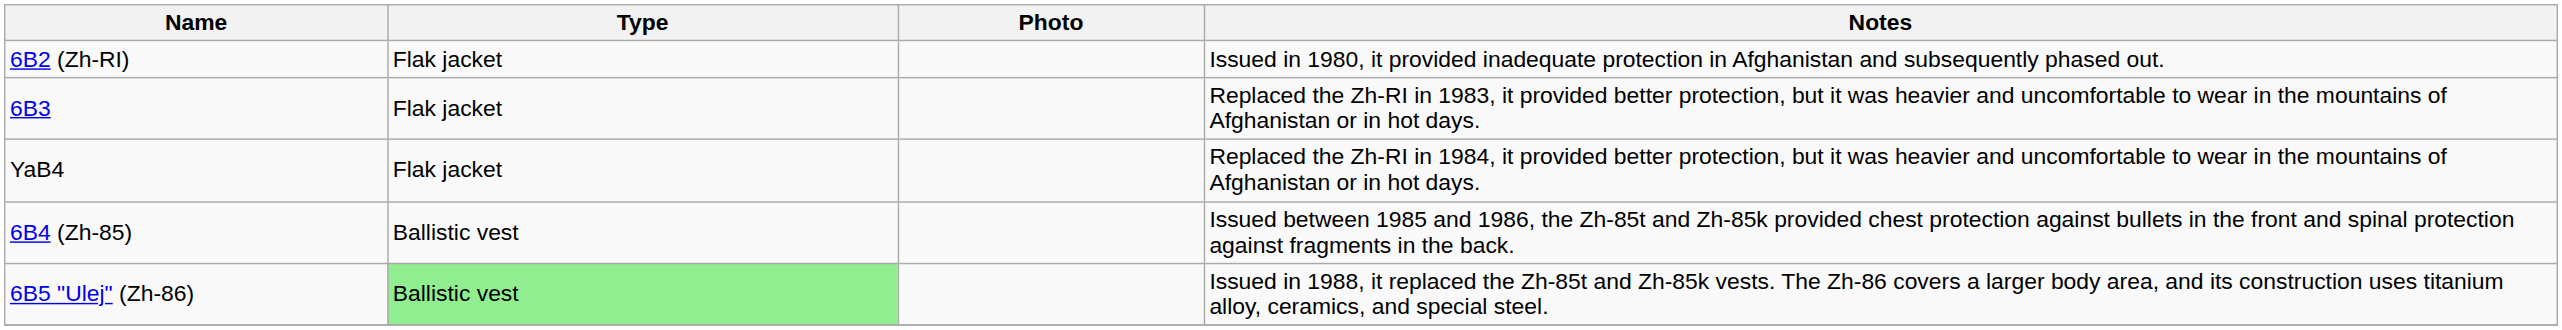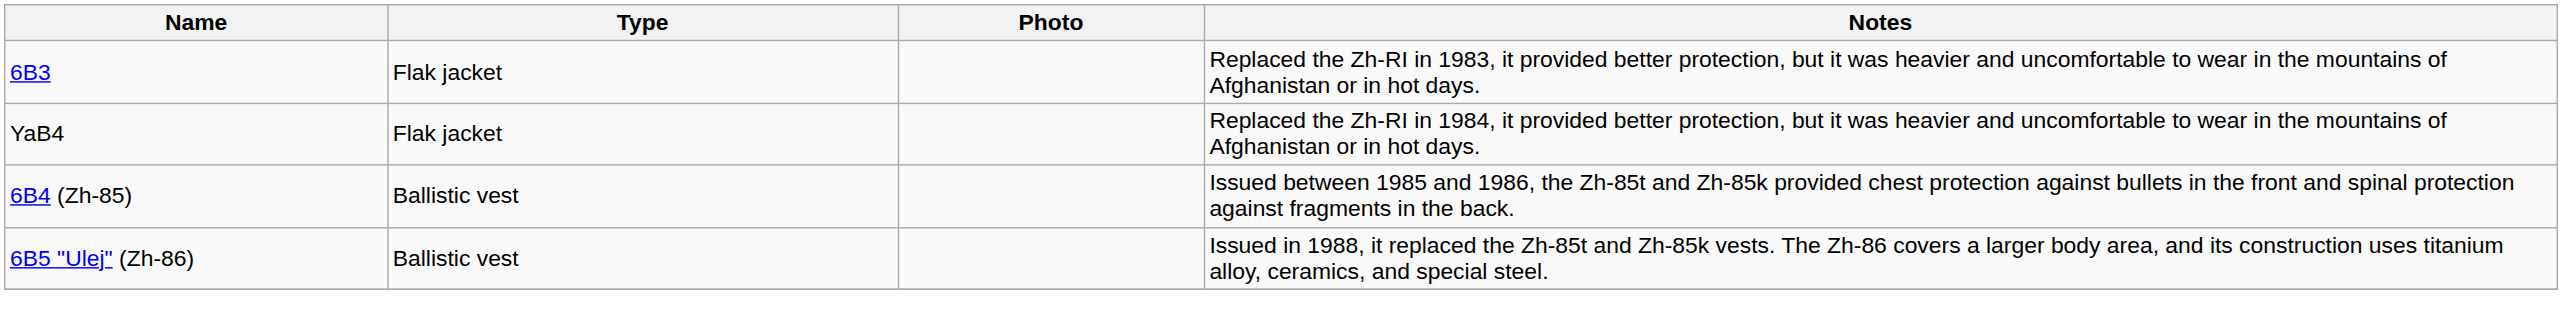- row: 6B2 (Zh-RI) | Flak jacket | Issued in 1980, it provided inadequate protection in Afghanistan and subsequently phased out.
6B5 "Ulej" (Zh-86) | Type: lightgreen background -> no background
